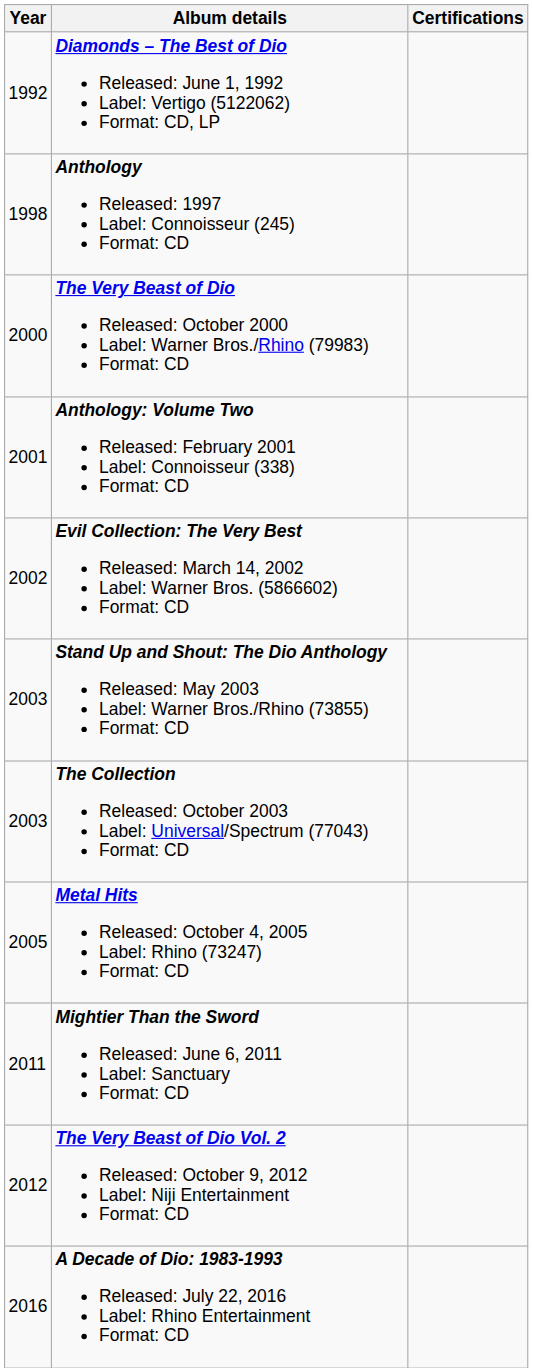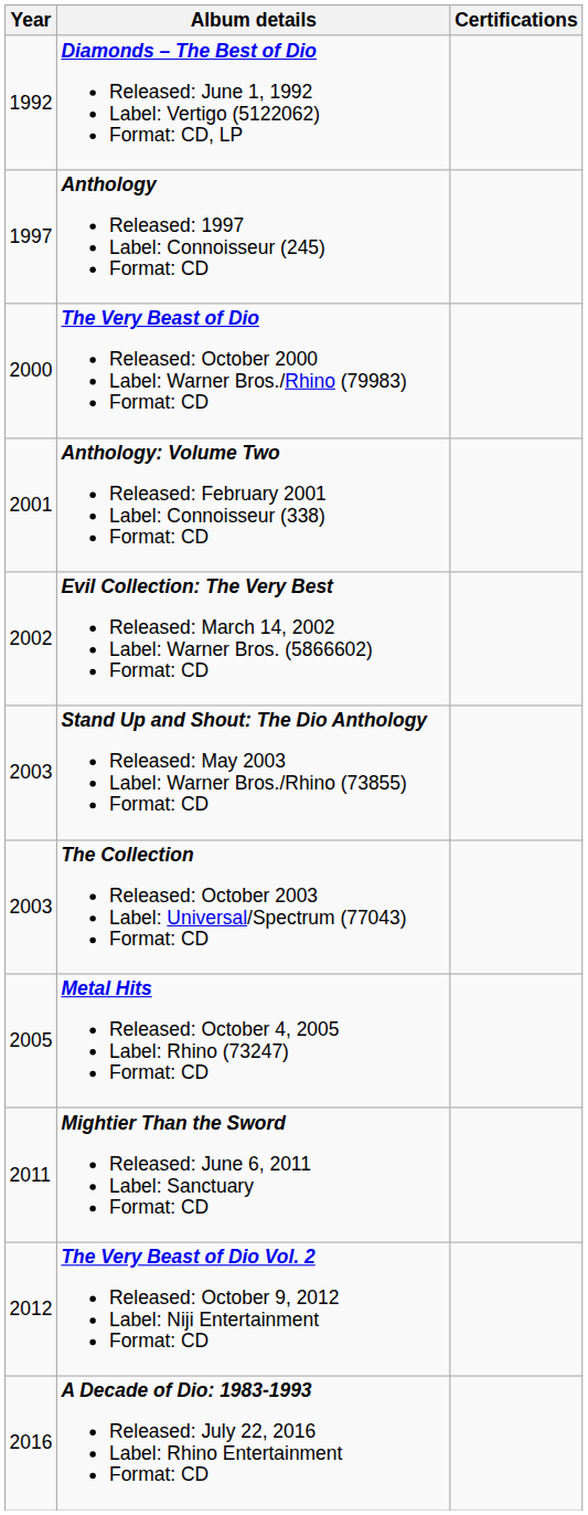Anthology Released: 1997 Label: Connoisseur (245) Format: CD | Year: 1998 -> 1997
